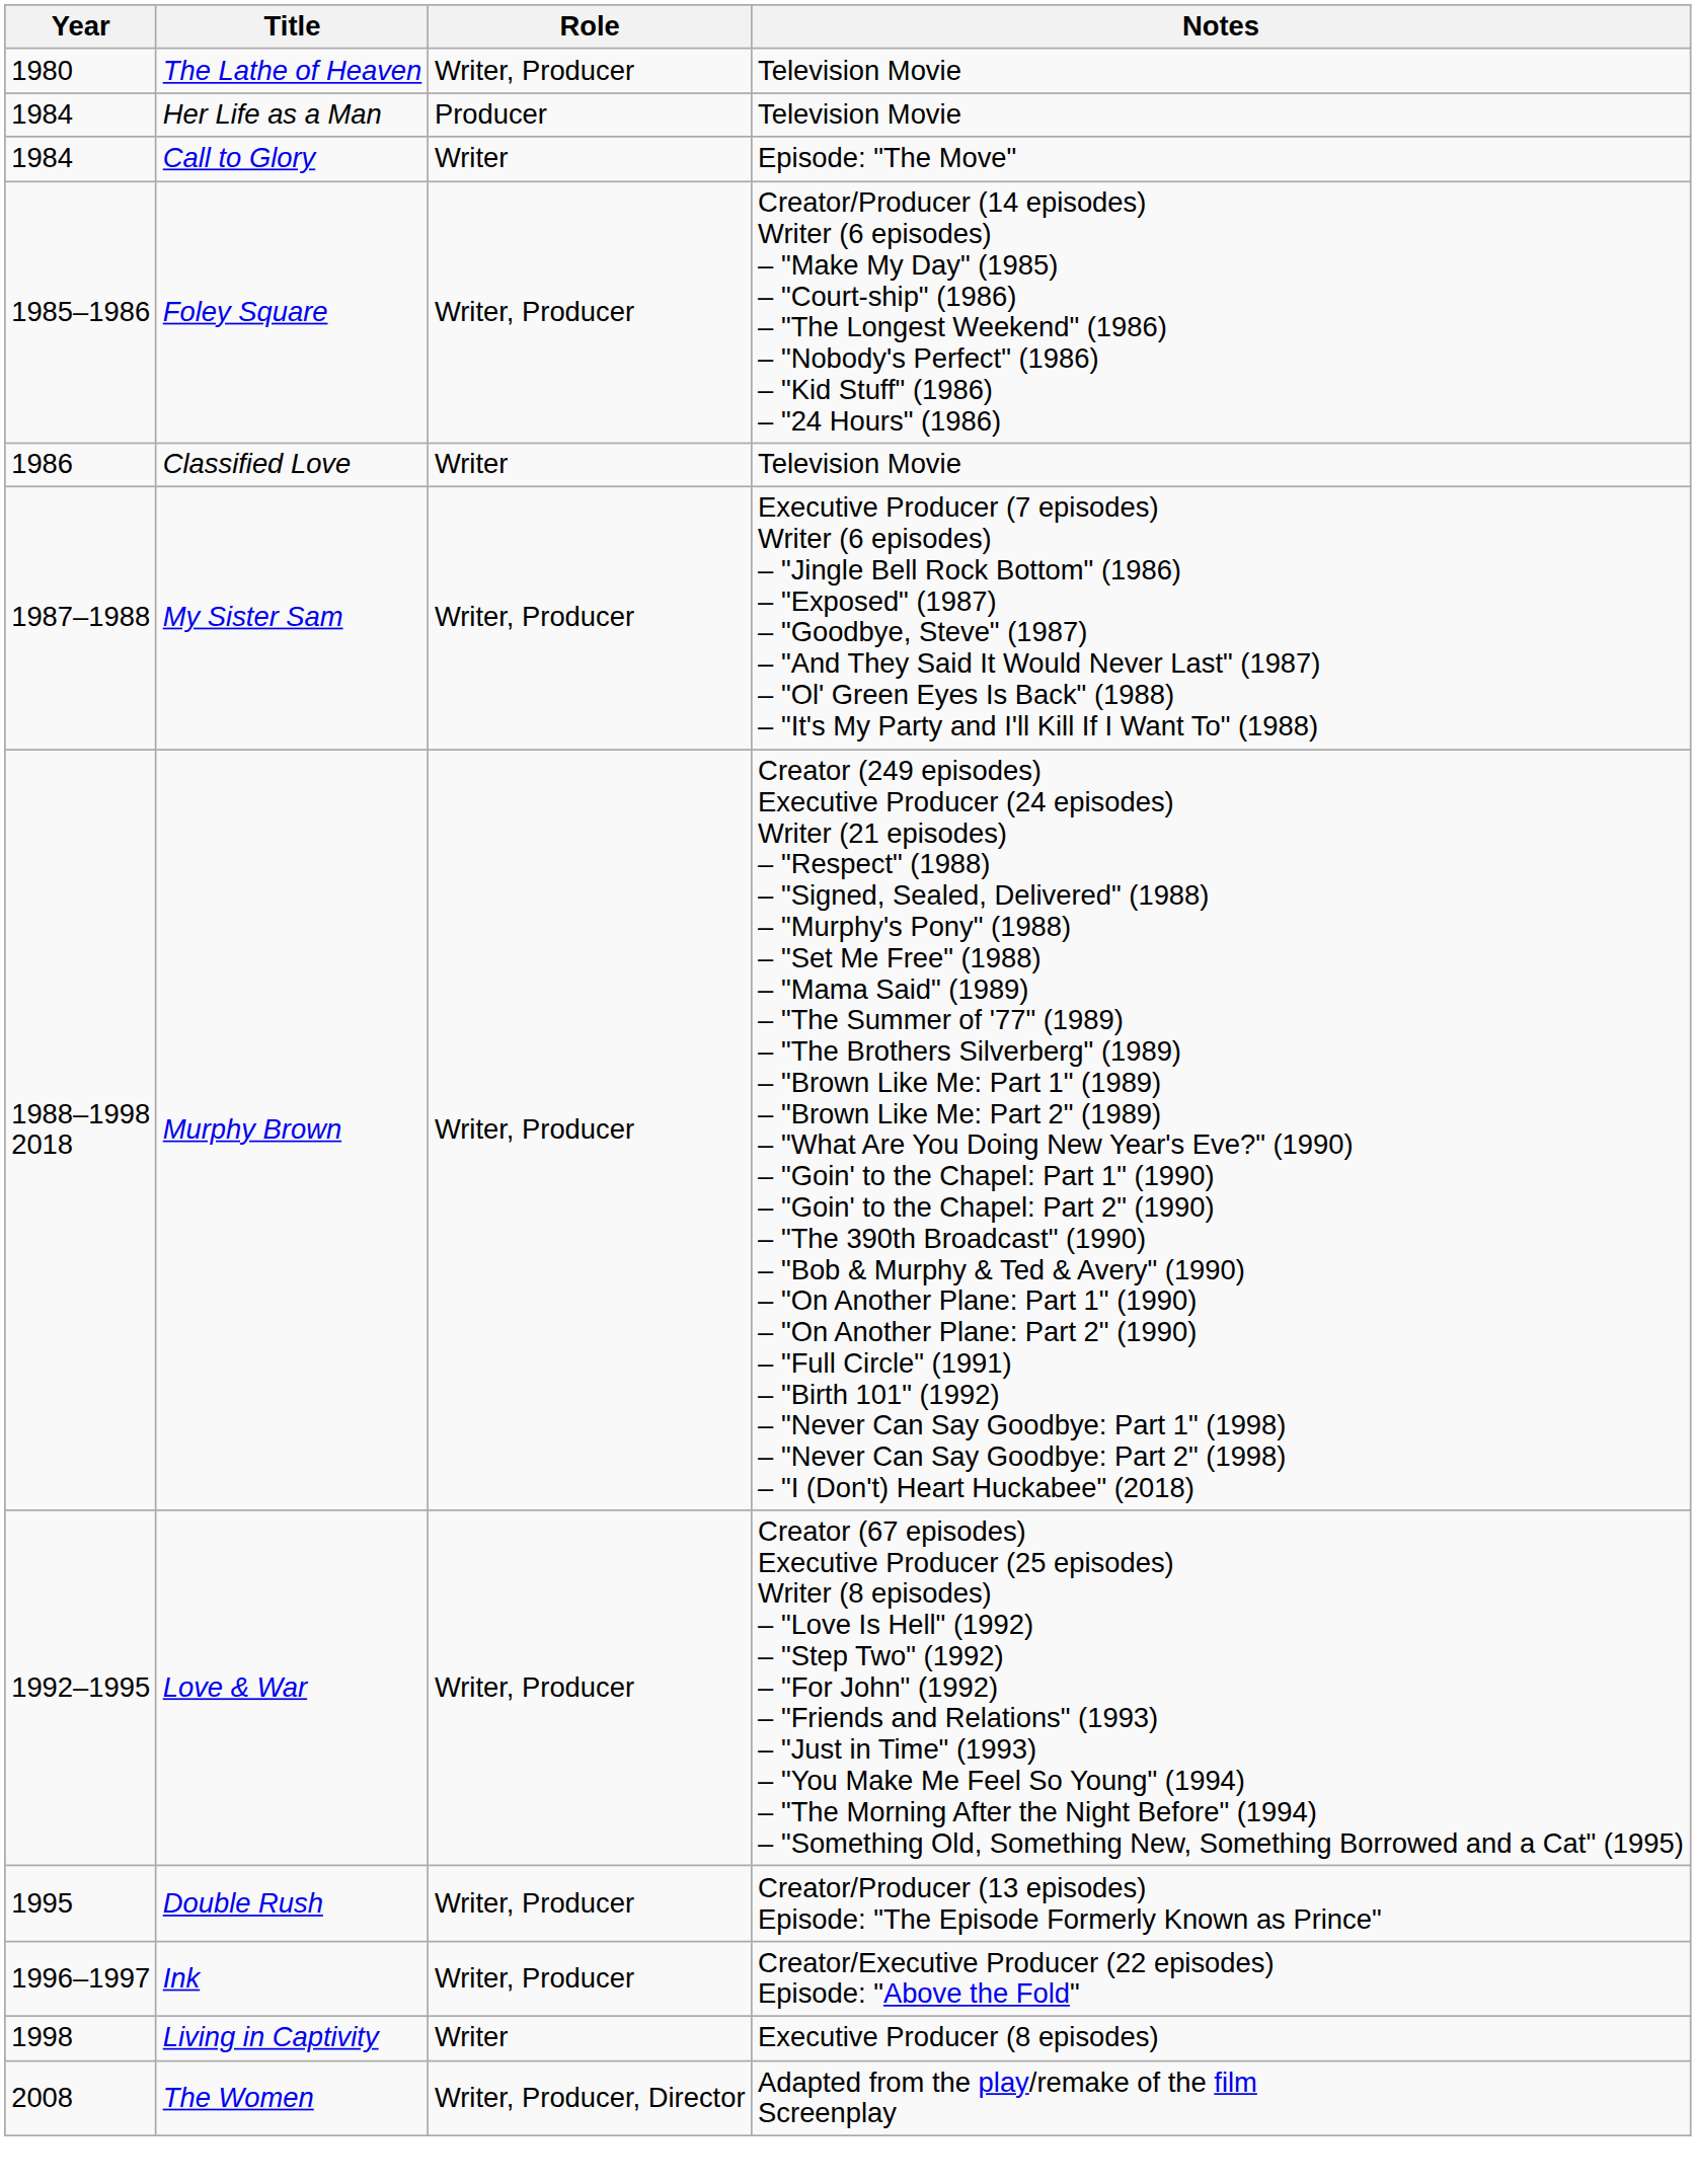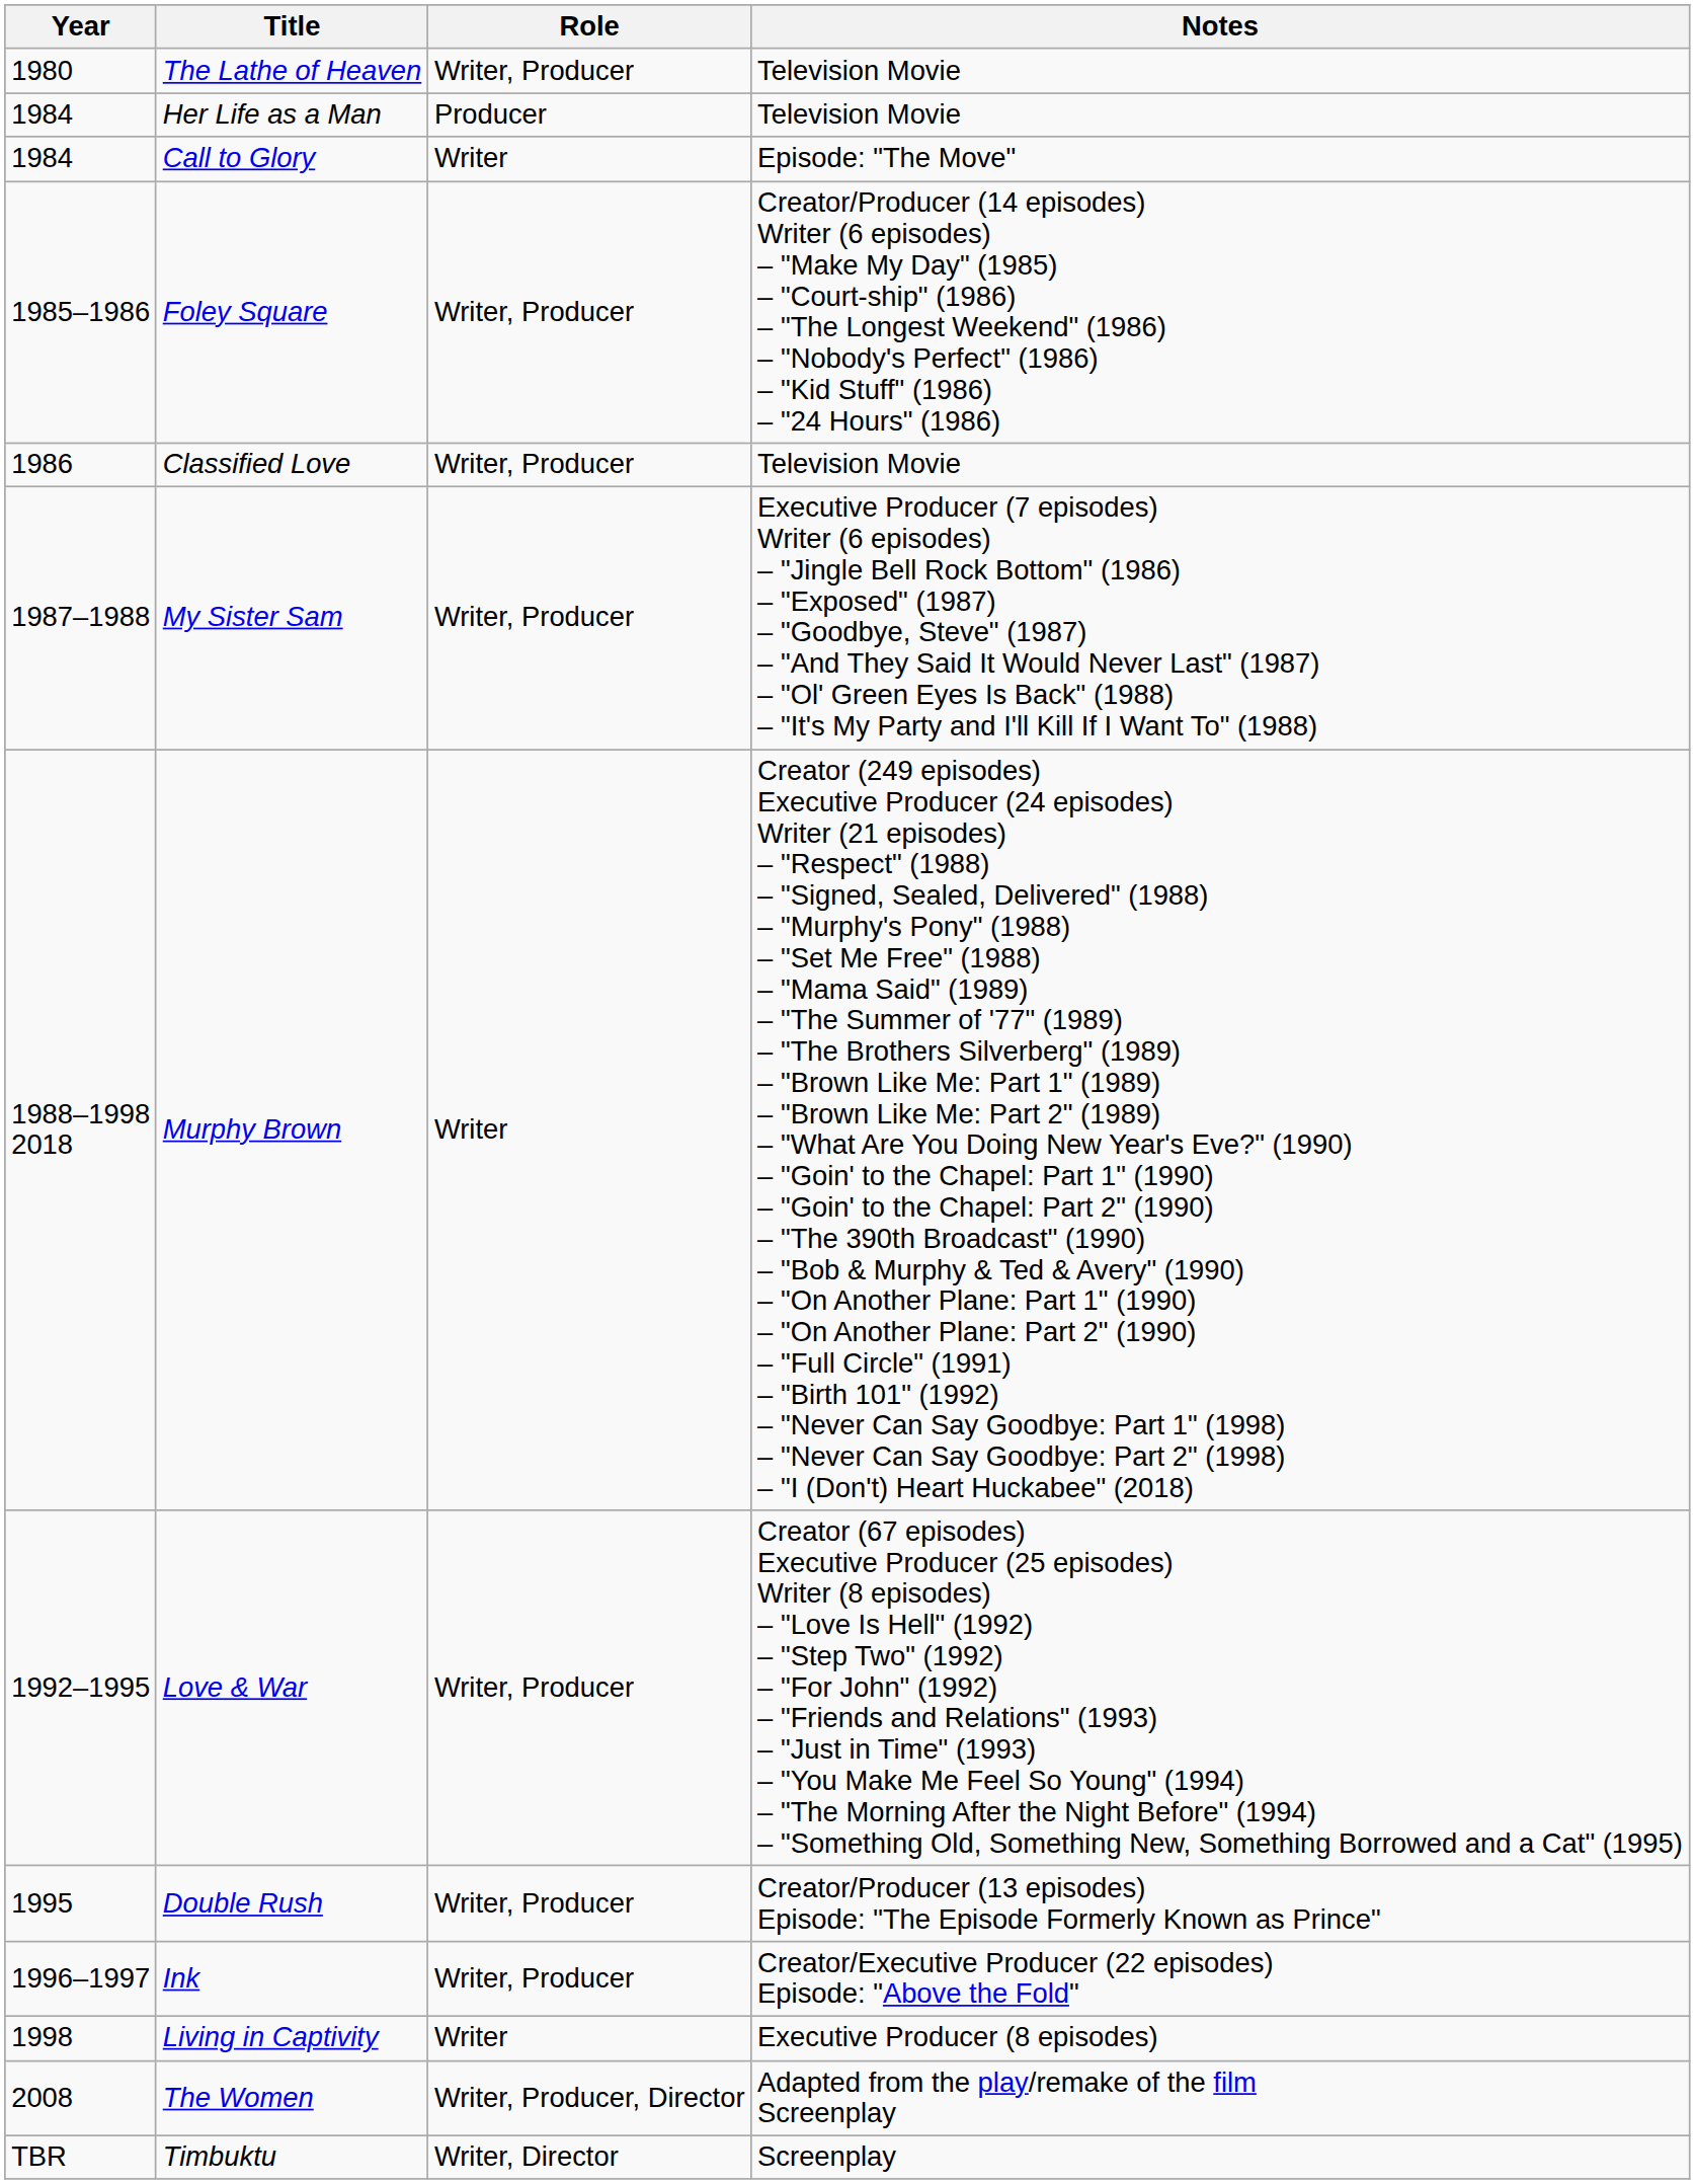Classified Love | Role: Writer -> Writer, Producer
Murphy Brown | Role: Writer, Producer -> Writer
+ row: TBR | Timbuktu | Writer, Director | Screenplay
